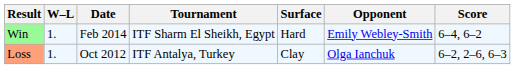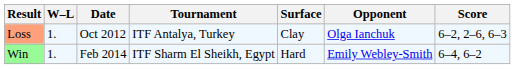rows swapped: Loss <-> Win
